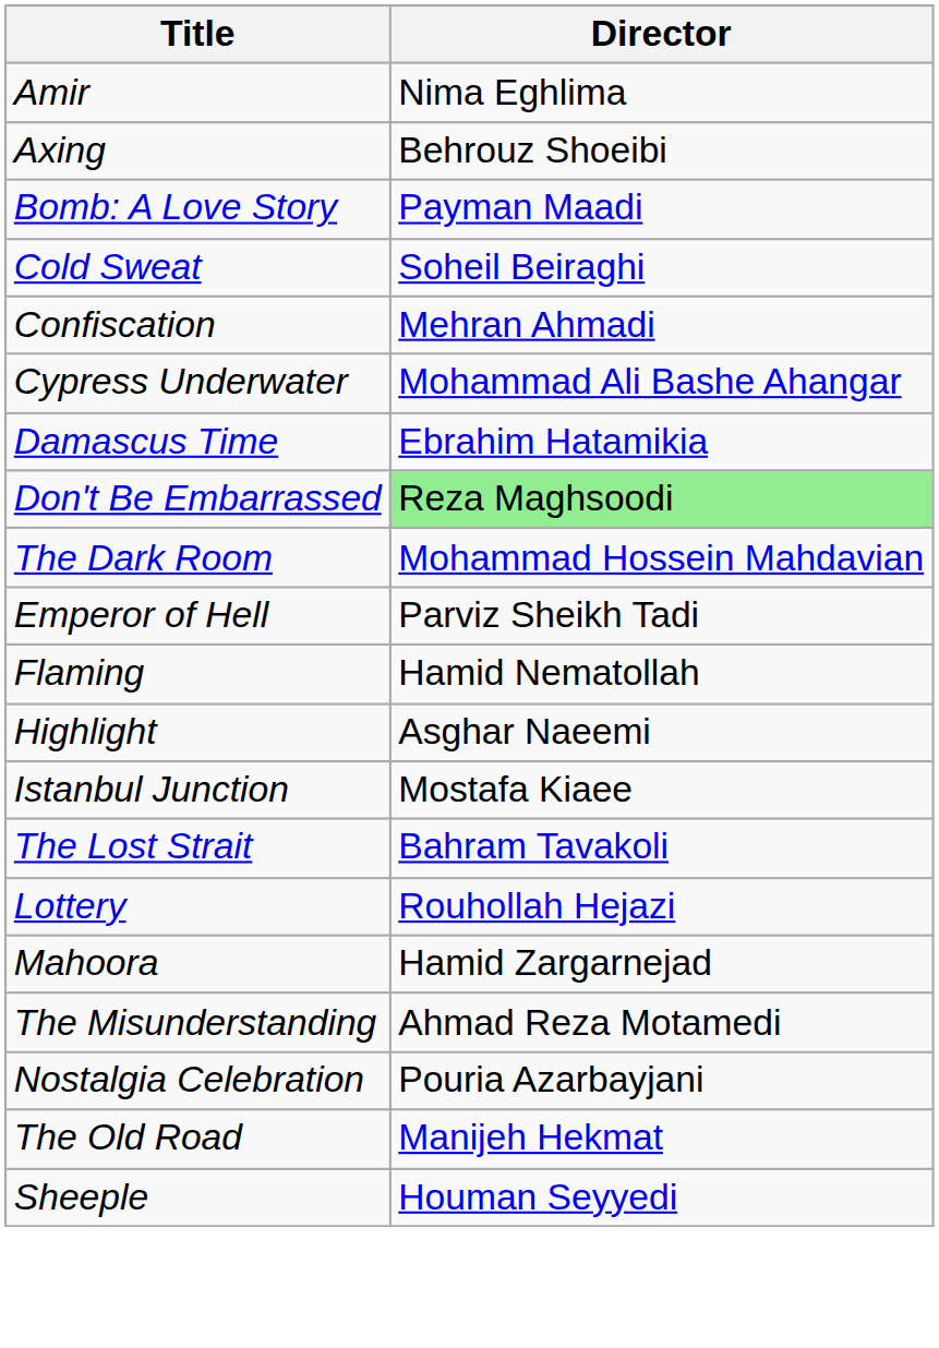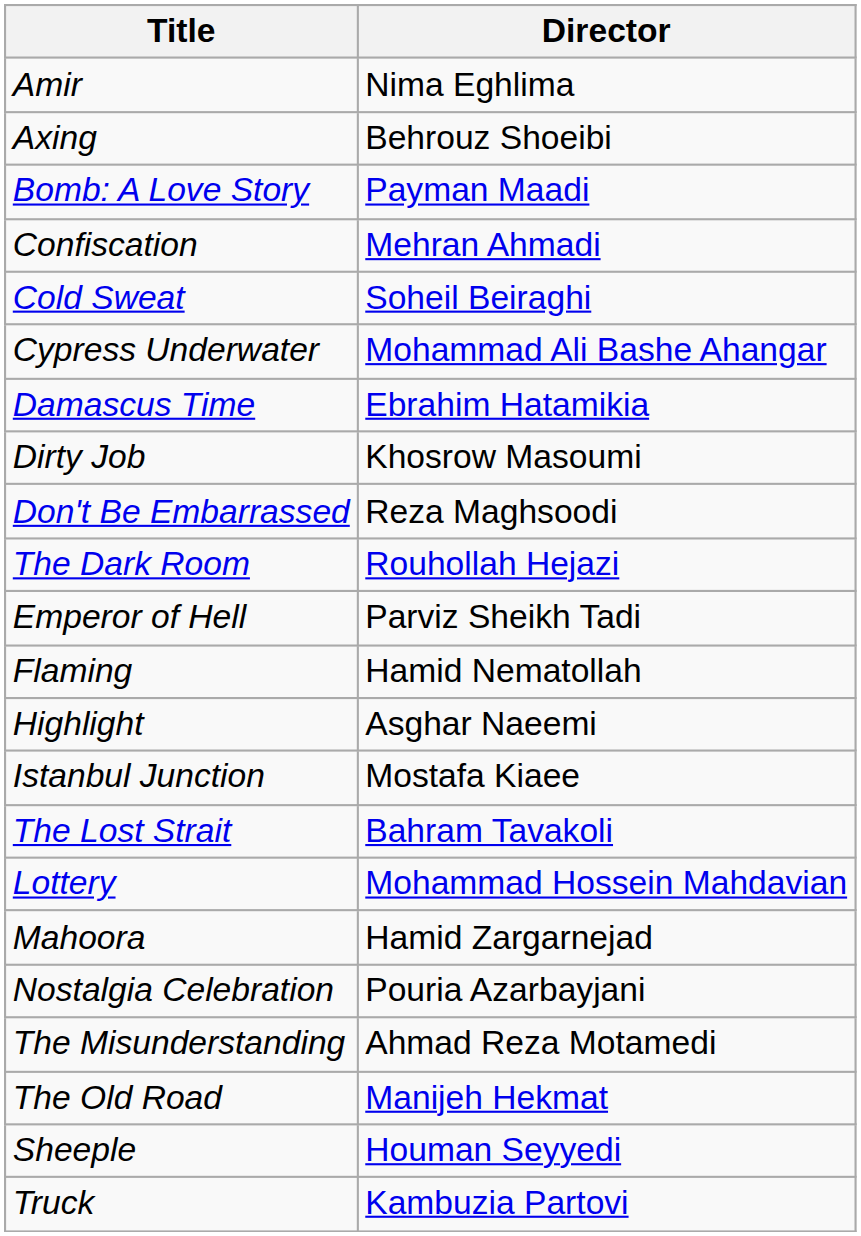rows swapped: Cold Sweat <-> Confiscation
+ row: Dirty Job | Khosrow Masoumi
Don't Be Embarrassed | Director: lightgreen background -> no background
The Dark Room | Director: Mohammad Hossein Mahdavian -> Rouhollah Hejazi
Lottery | Director: Rouhollah Hejazi -> Mohammad Hossein Mahdavian
rows swapped: The Misunderstanding <-> Nostalgia Celebration
+ row: Truck | Kambuzia Partovi
